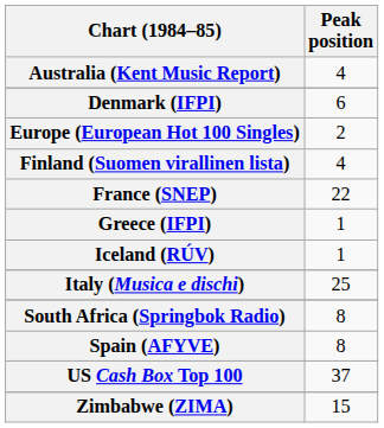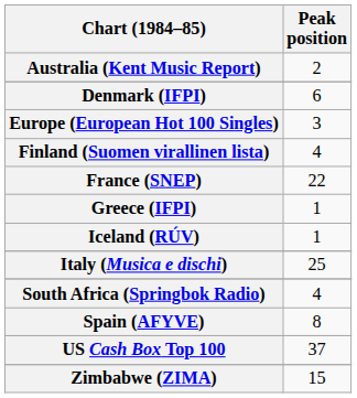Australia (Kent Music Report) | Peak position: 4 -> 2
Europe (European Hot 100 Singles) | Peak position: 2 -> 3
South Africa (Springbok Radio) | Peak position: 8 -> 4
